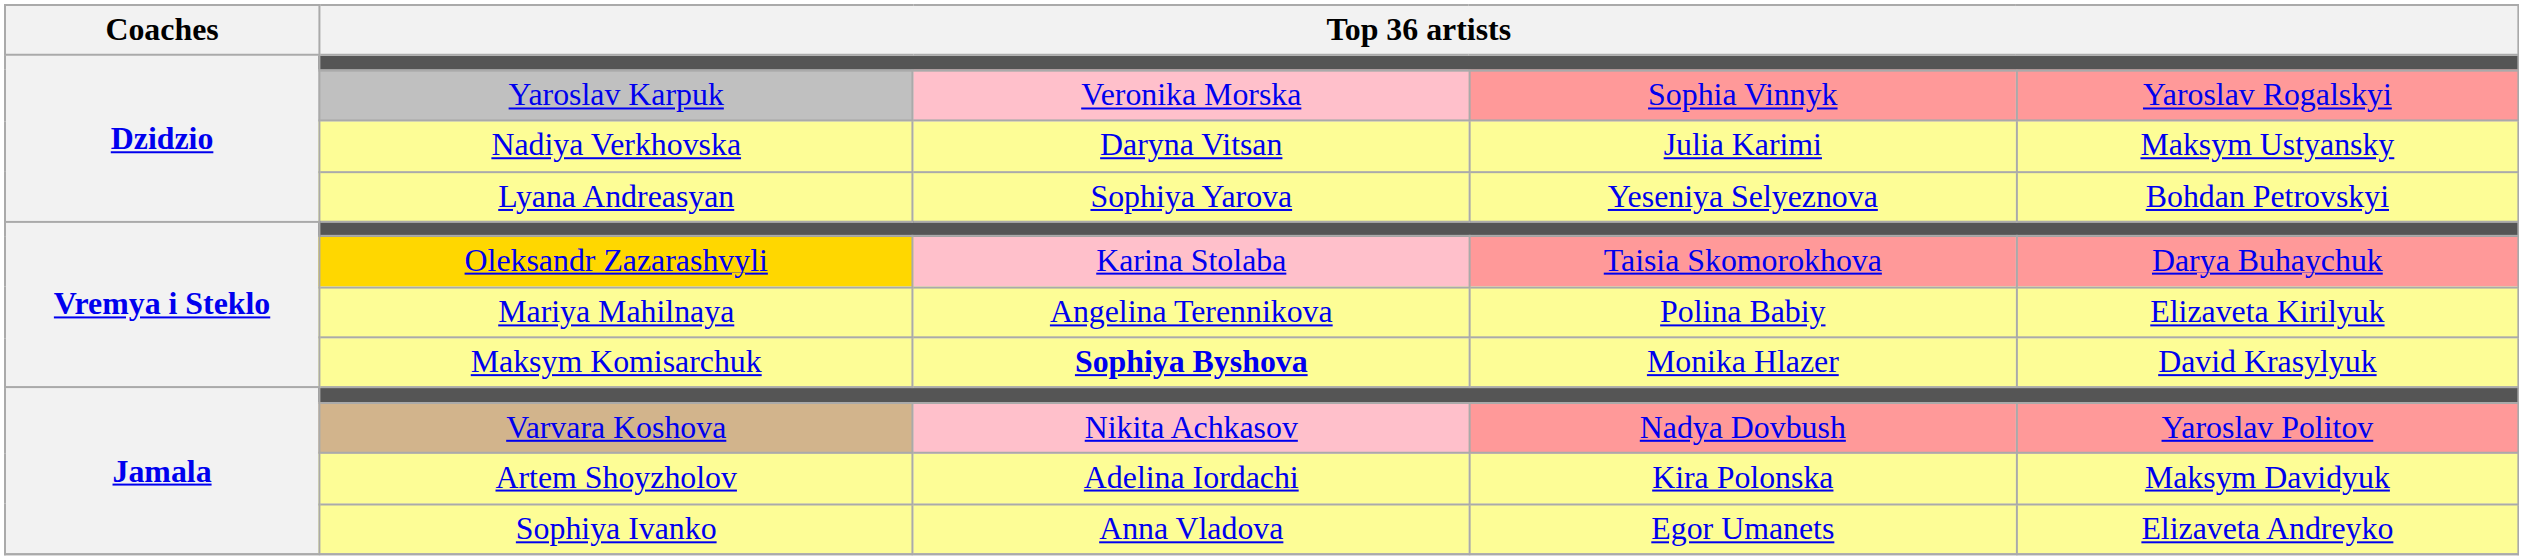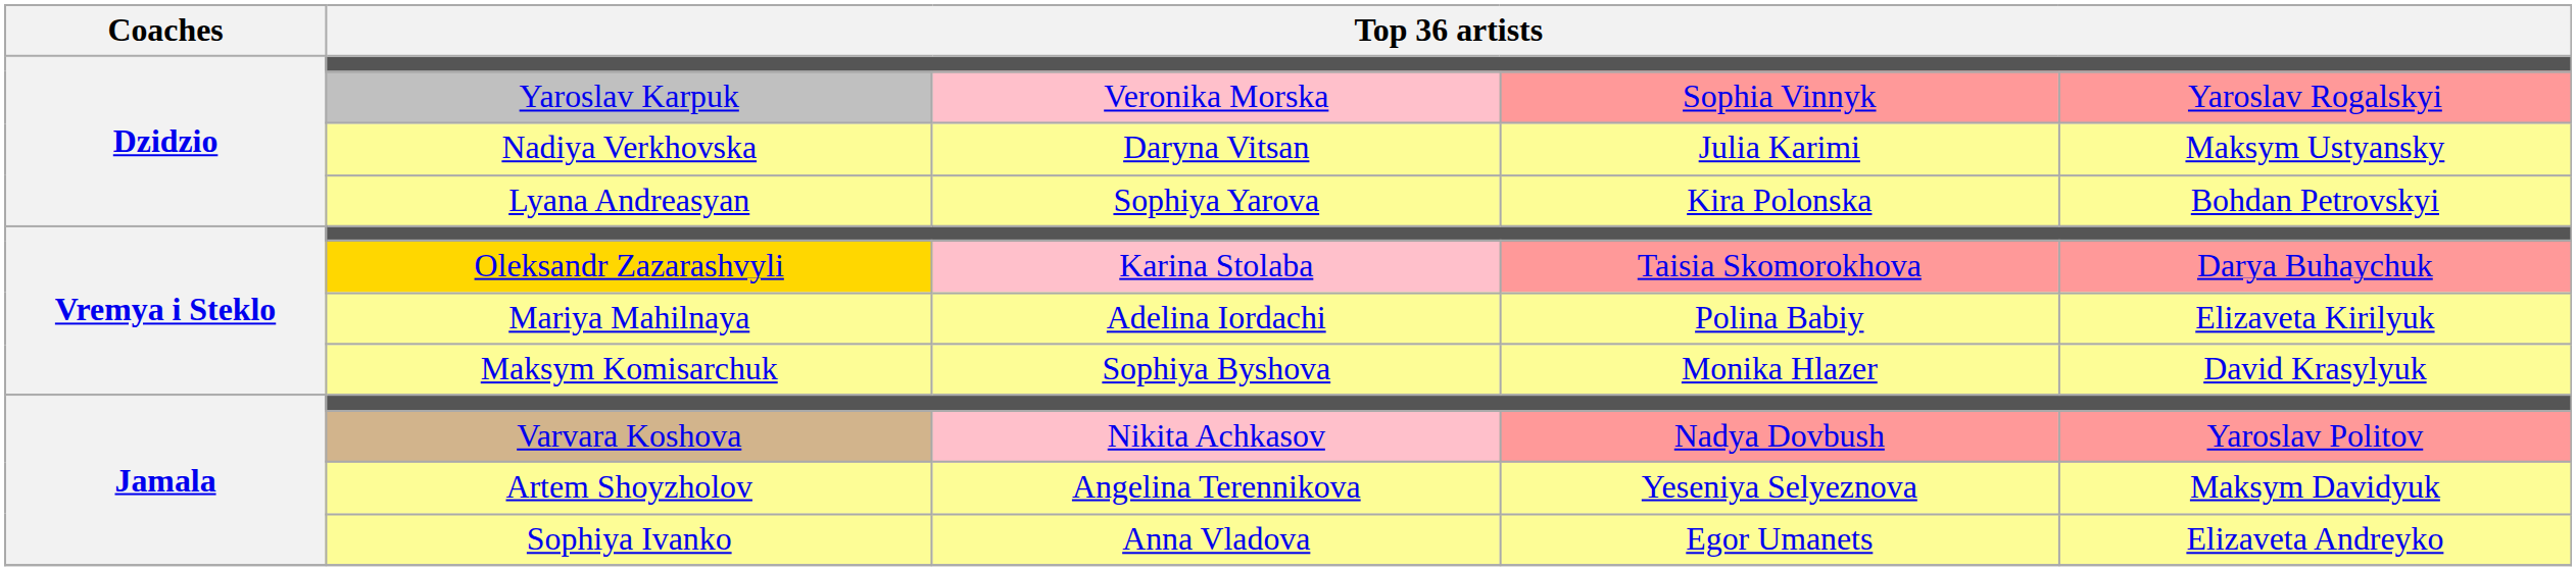Lyana Andreasyan | column 4: Yeseniya Selyeznova -> Kira Polonska
Mariya Mahilnaya | column 3: Angelina Terennikova -> Adelina Iordachi
Maksym Komisarchuk | column 3: bold -> normal
Artem Shoyzholov | column 3: Adelina Iordachi -> Angelina Terennikova
Artem Shoyzholov | column 4: Kira Polonska -> Yeseniya Selyeznova
